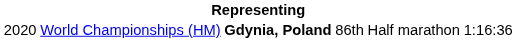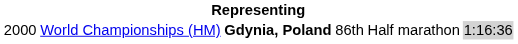World Championships (HM) | column 1: 2020 -> 2000
World Championships (HM) | column 6: no background -> lightgrey background
